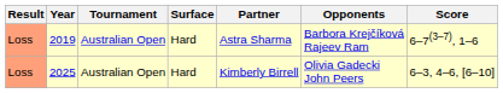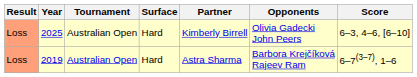rows swapped: 2019 <-> 2025
